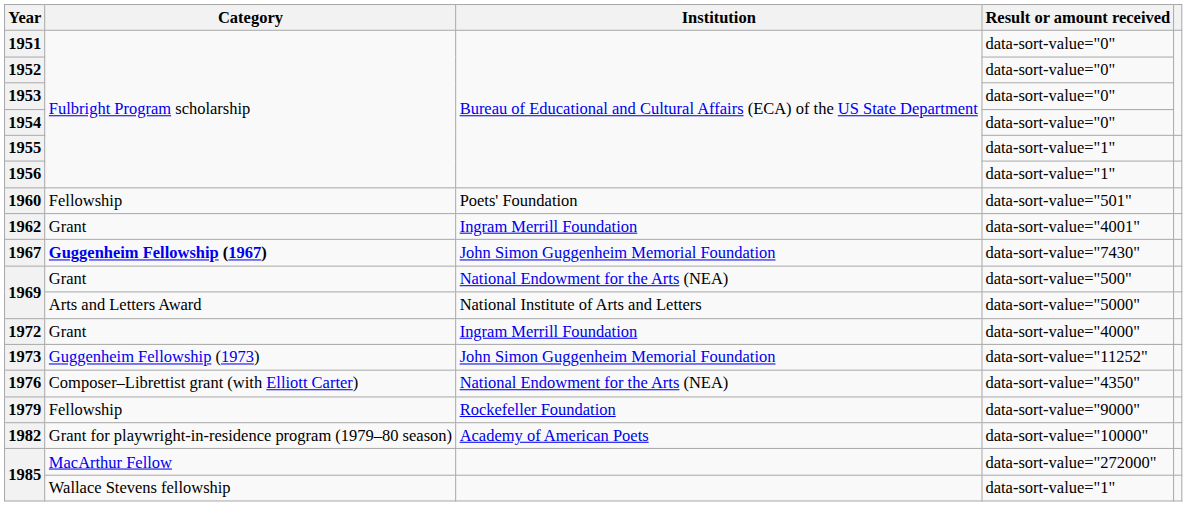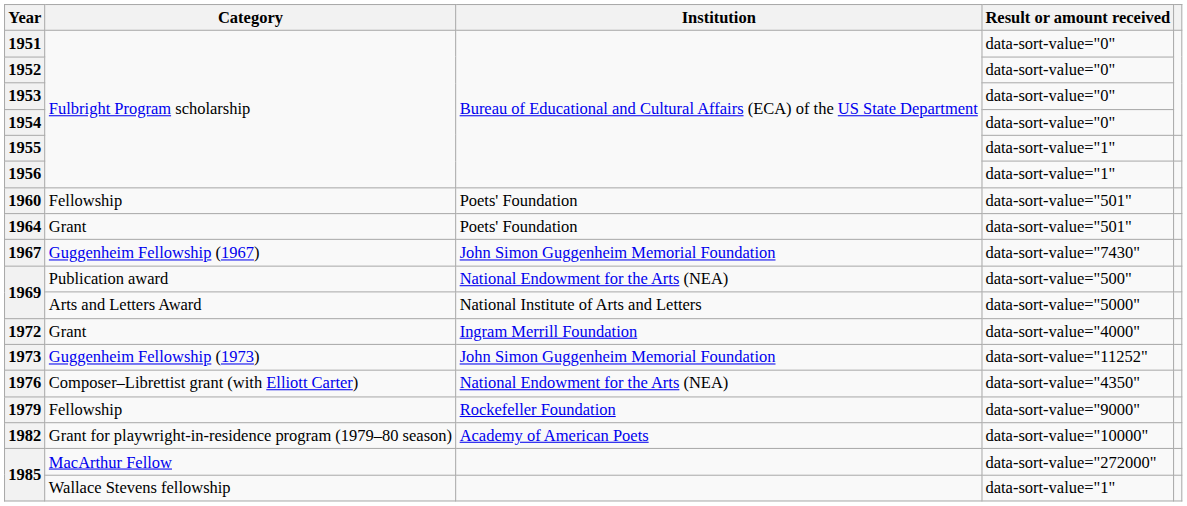- row: 1962 | Grant | Ingram Merrill Foundation | data-sort-value="4001"
+ row: 1964 | Grant | Poets' Foundation | data-sort-value="501"
1967 | Category: bold -> normal
1969 / data-sort-value="500" | Category: Grant -> Publication award
